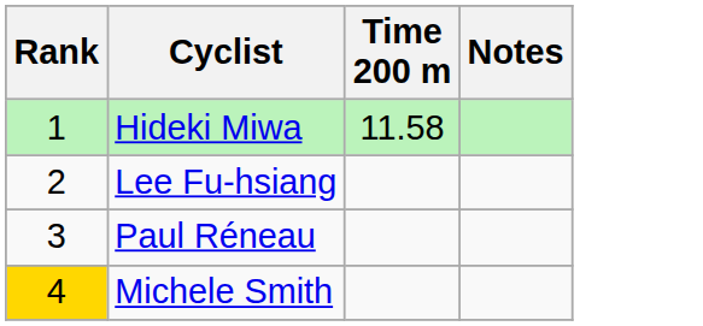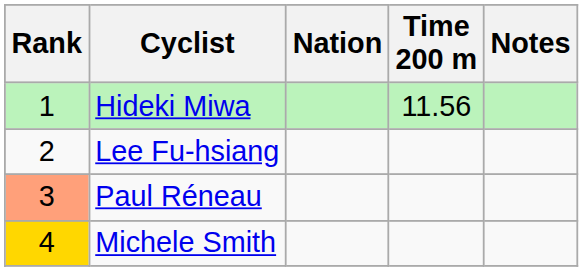+ column: Nation
Hideki Miwa | Time 200 m: 11.58 -> 11.56
Paul Réneau | Rank: no background -> lightsalmon background
